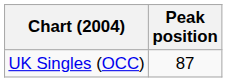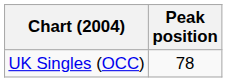UK Singles (OCC) | Peak position: 87 -> 78
